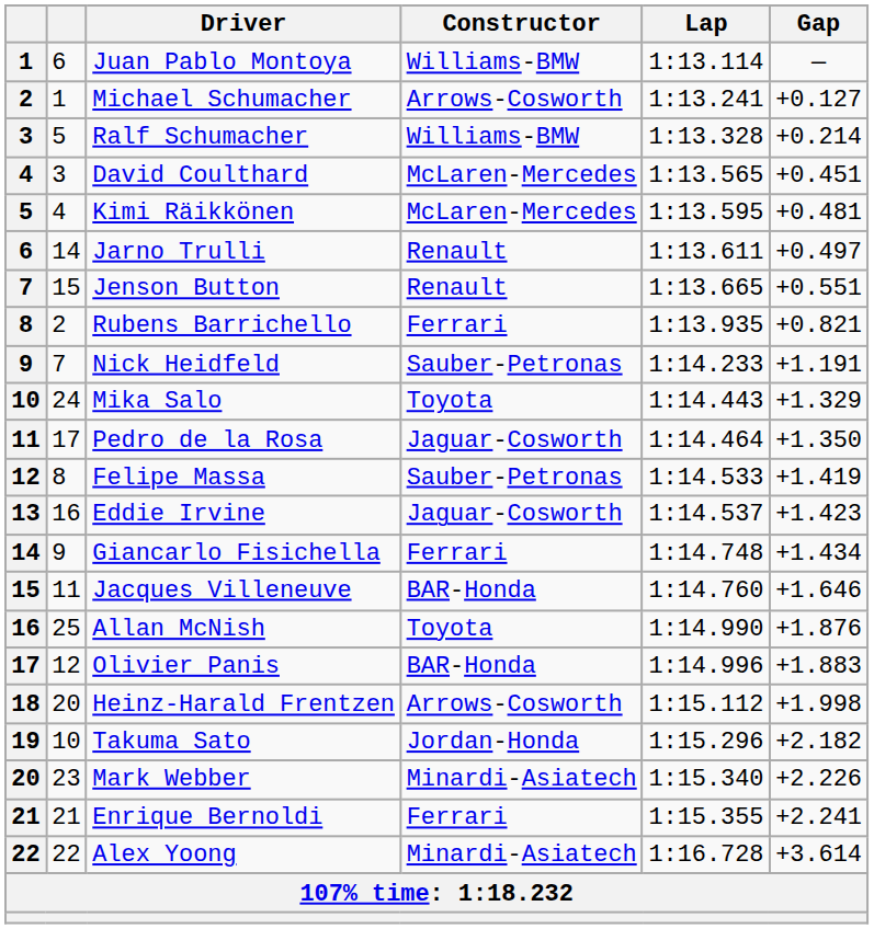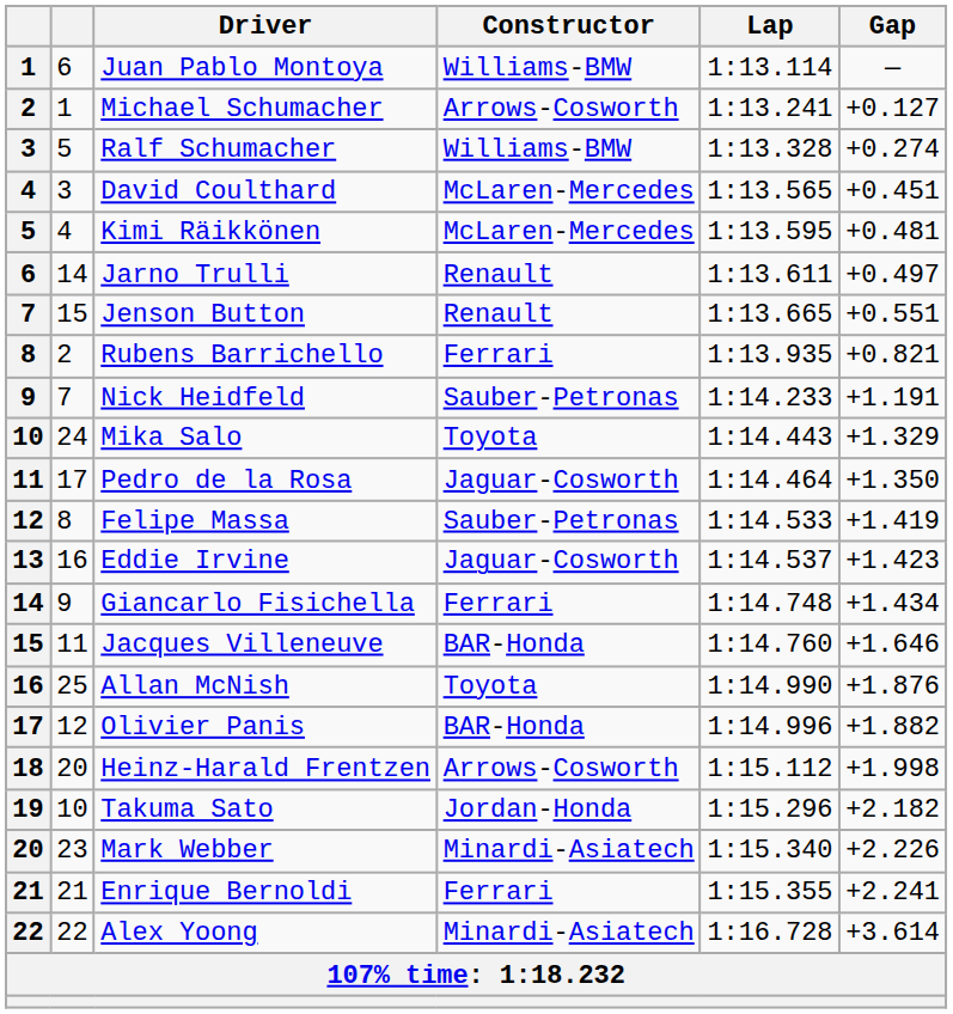Ralf Schumacher | Gap: +0.214 -> +0.274
Olivier Panis | Gap: +1.883 -> +1.882
